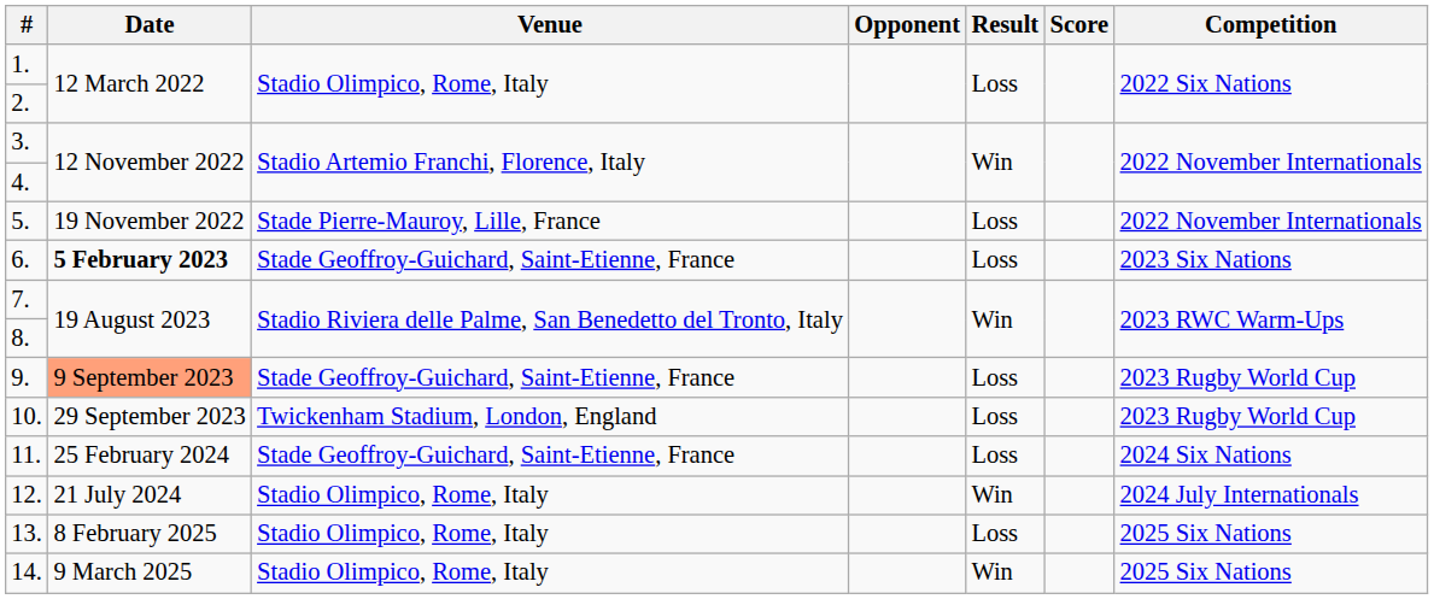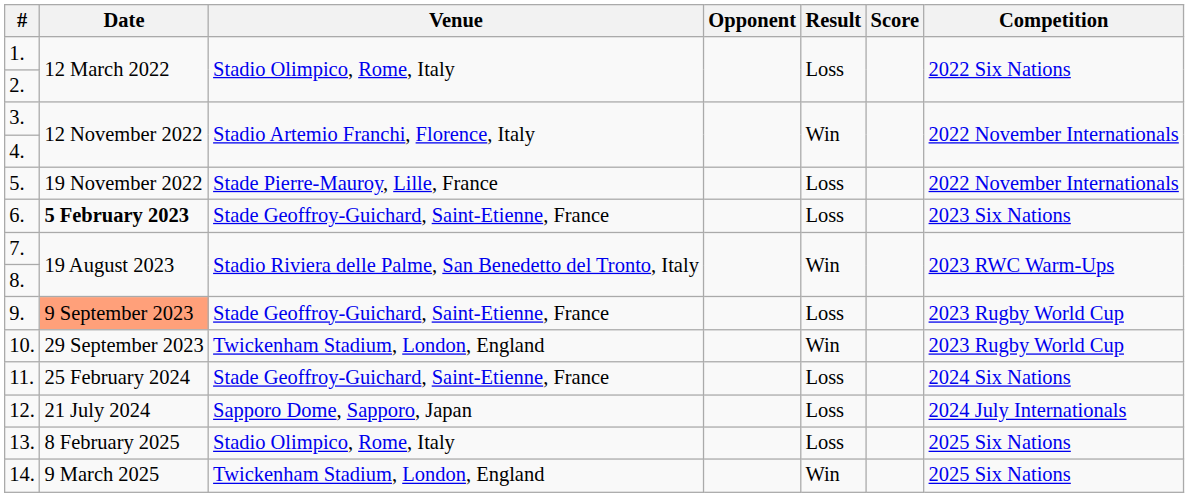10. | Result: Loss -> Win
12. | Venue: Stadio Olimpico, Rome, Italy -> Sapporo Dome, Sapporo, Japan
12. | Result: Win -> Loss
14. | Venue: Stadio Olimpico, Rome, Italy -> Twickenham Stadium, London, England
